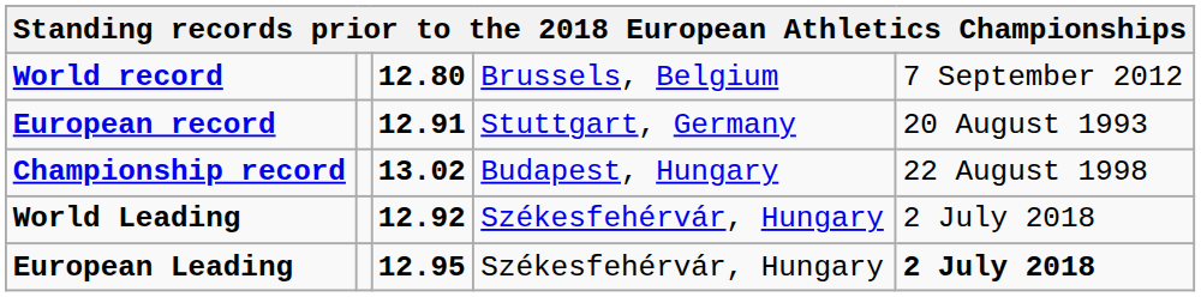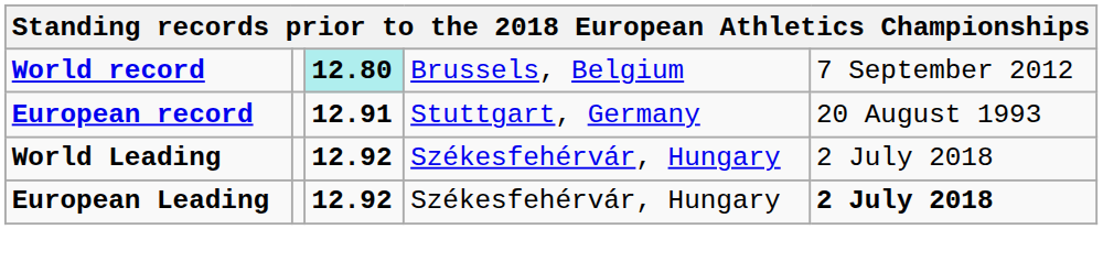World record | column 3: no background -> paleturquoise background
- row: Championship record | 13.02 | Budapest, Hungary | 22 August 1998
European Leading | column 3: 12.95 -> 12.92
